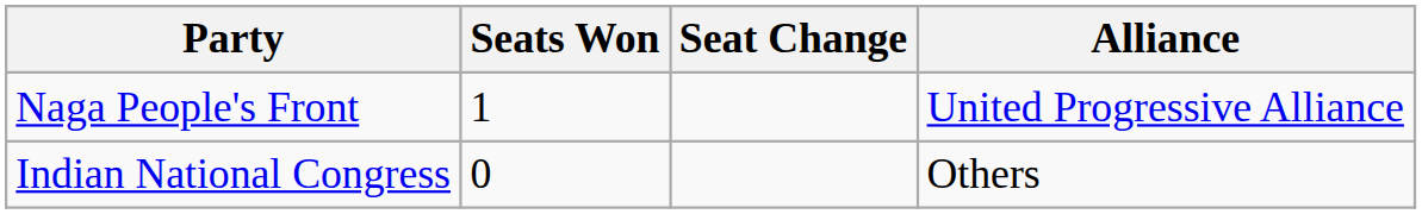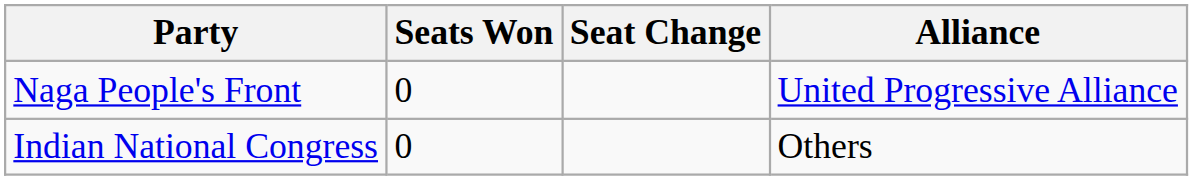Naga People's Front | Seats Won: 1 -> 0
